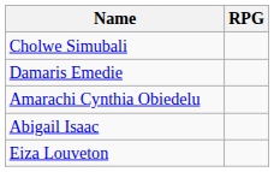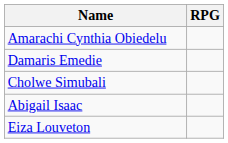rows swapped: Amarachi Cynthia Obiedelu <-> Cholwe Simubali
